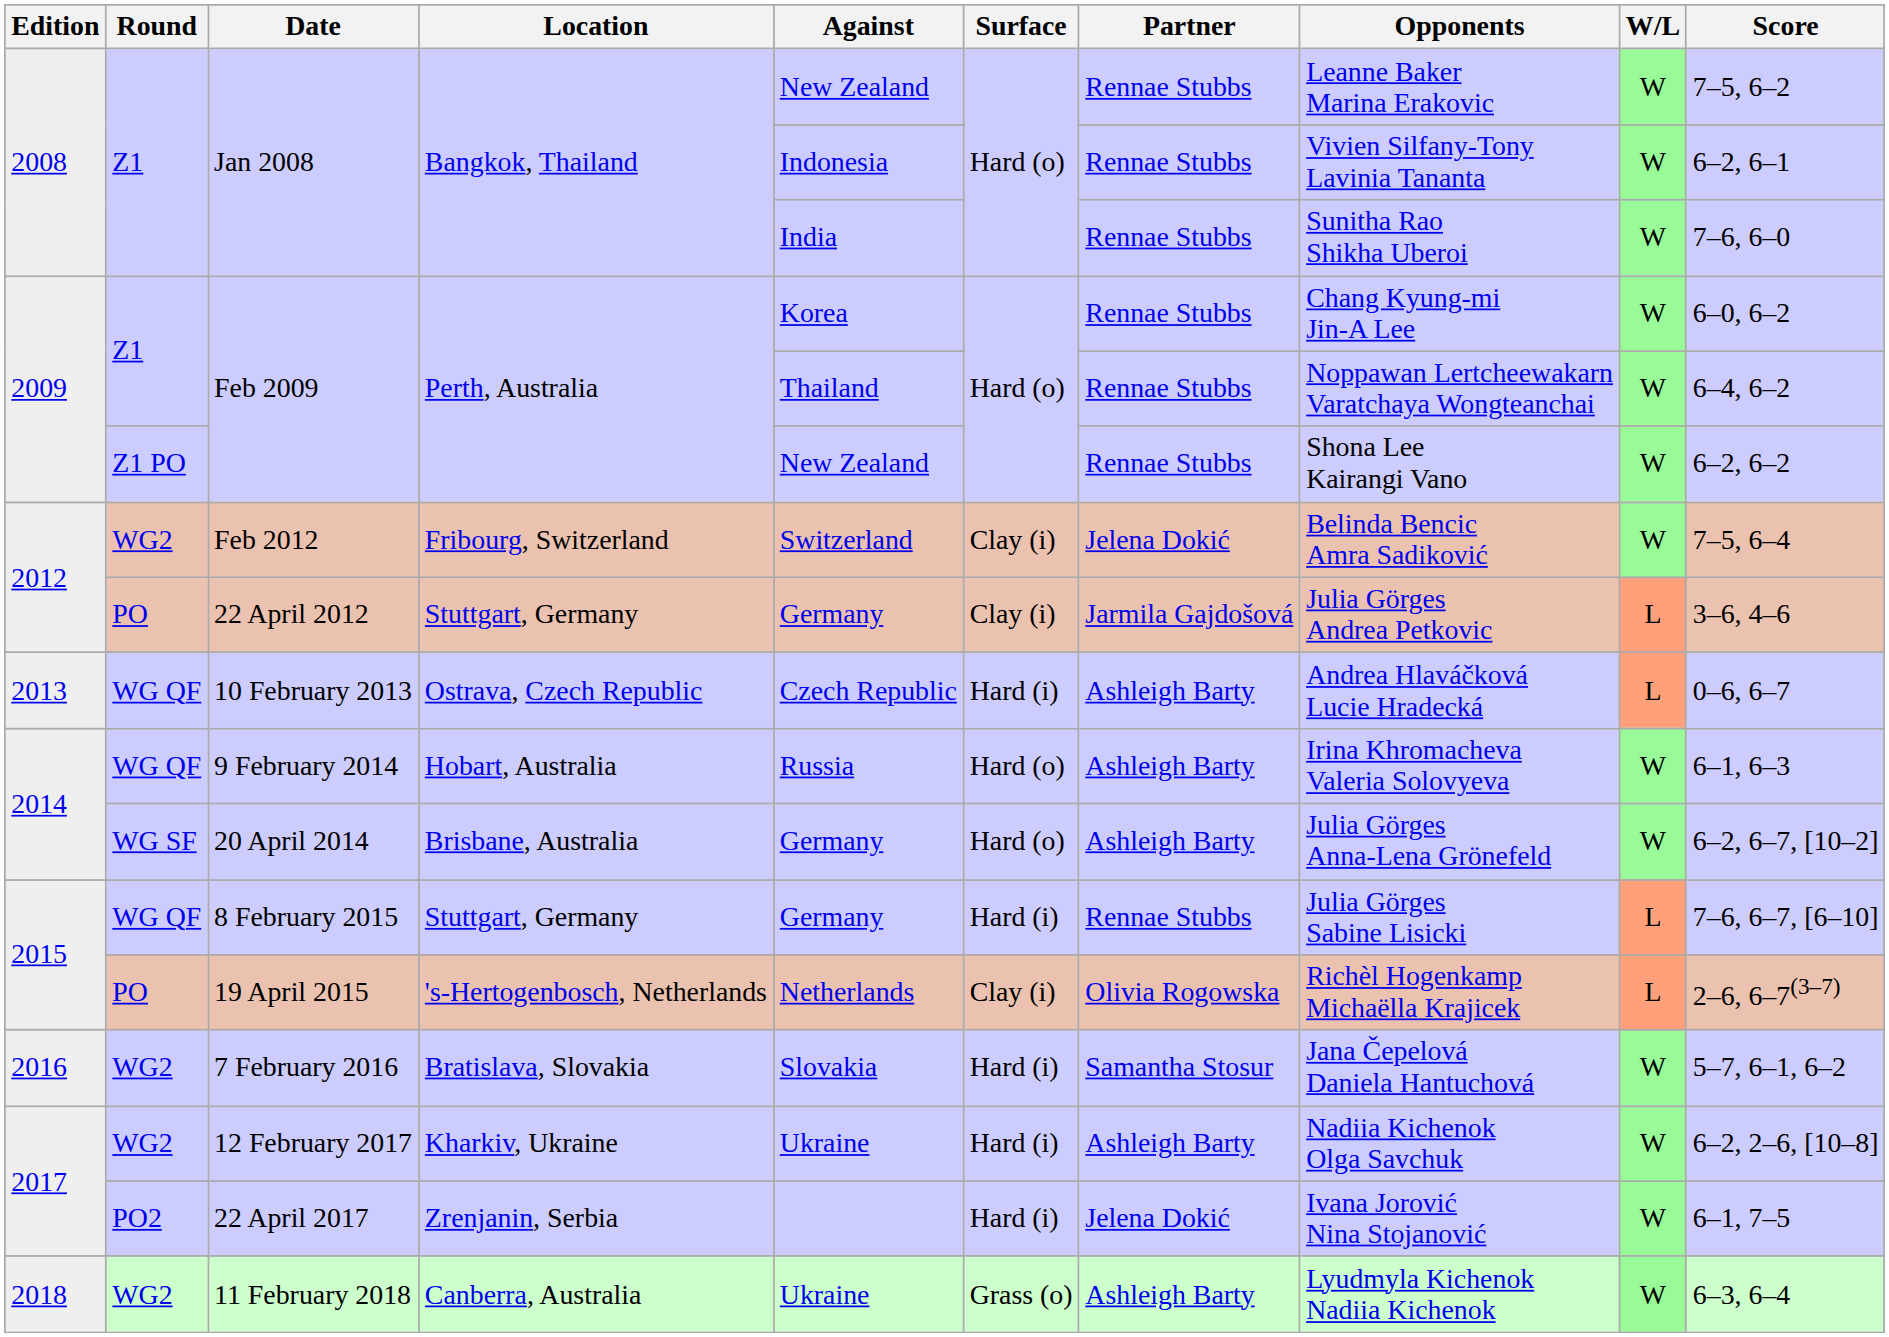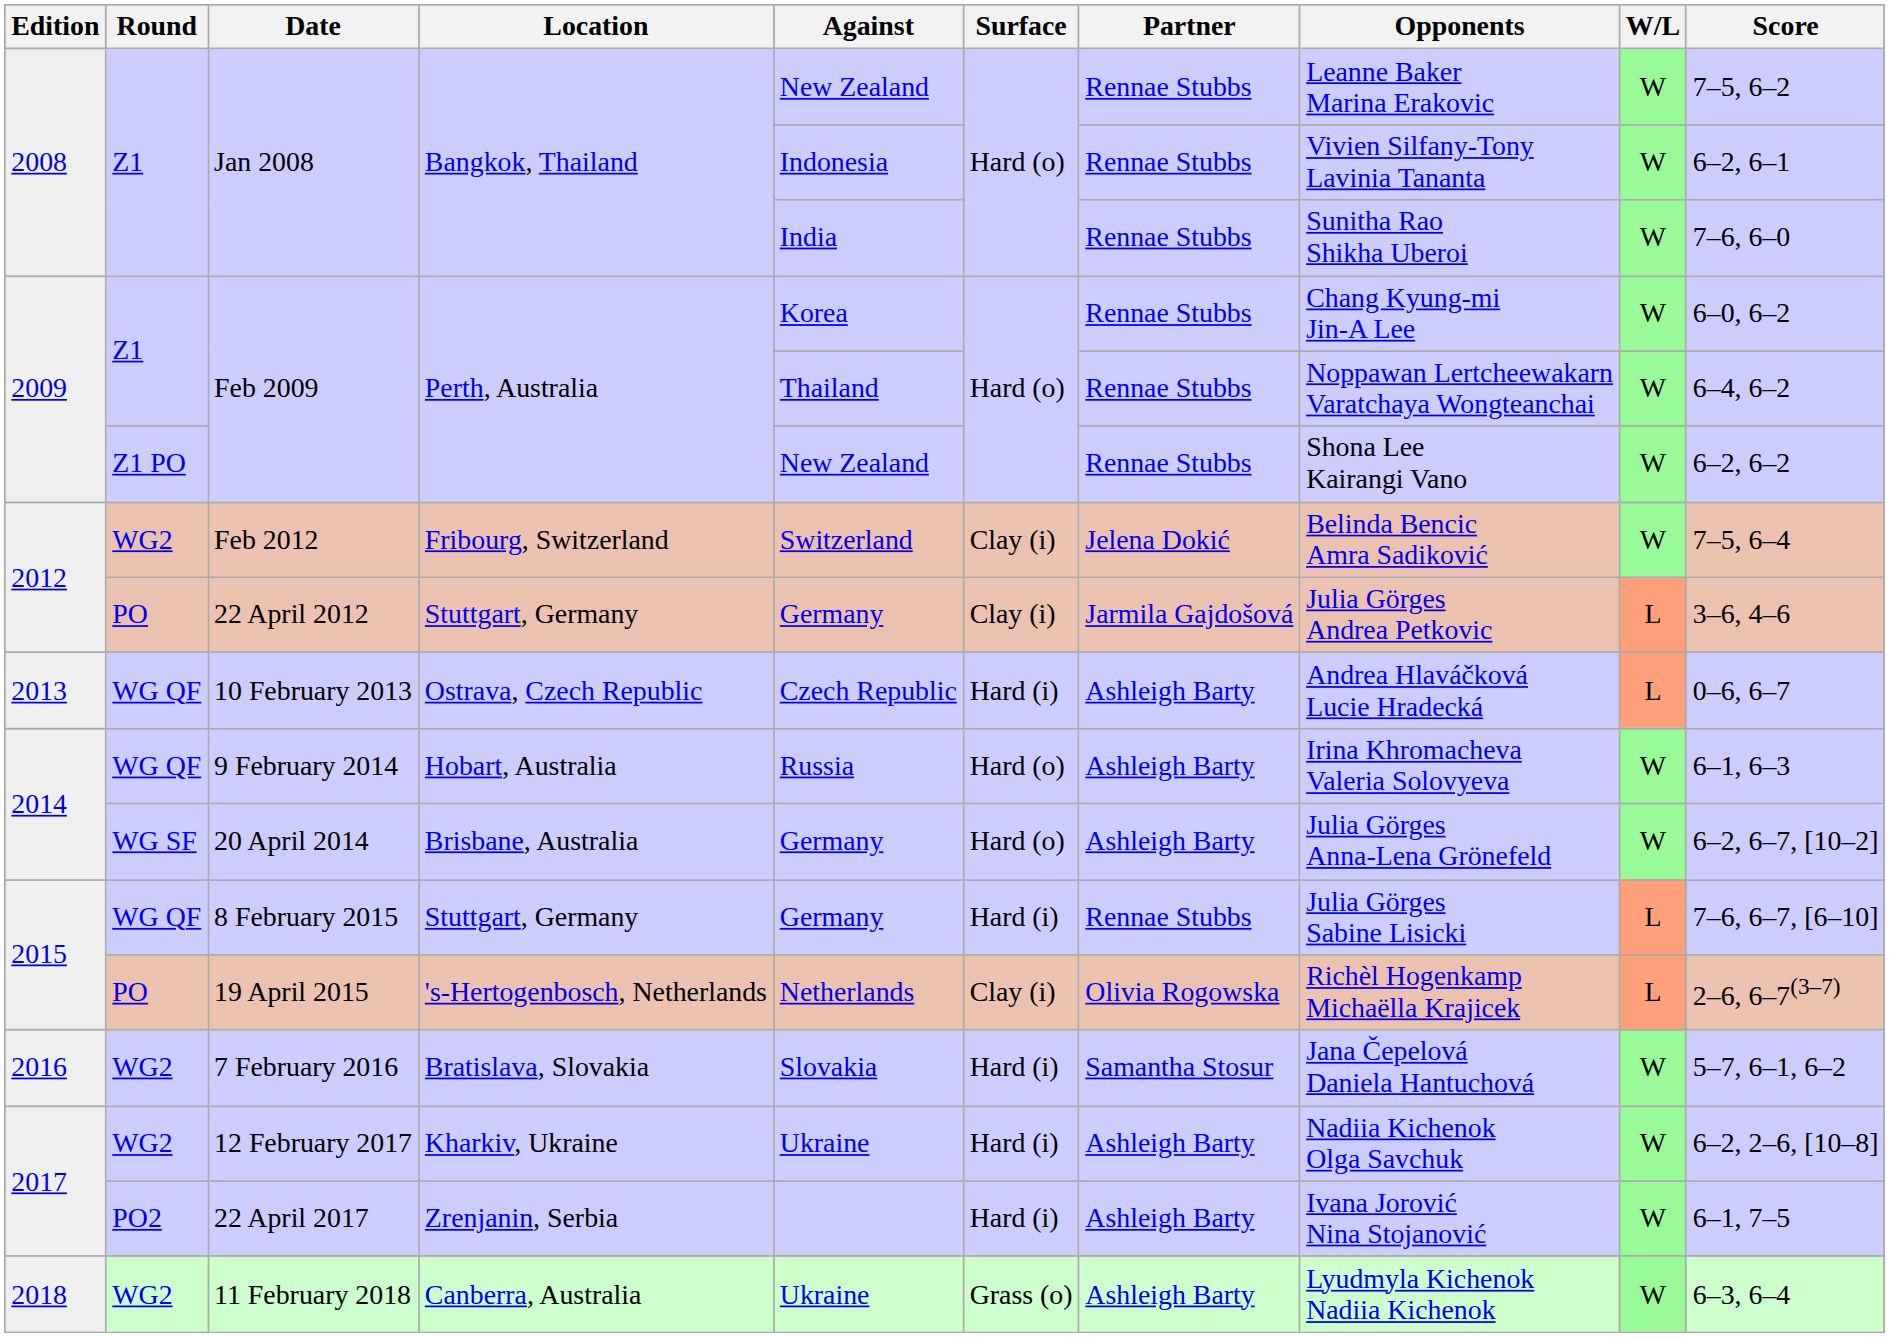22 April 2017 | Partner: Jelena Dokić -> Ashleigh Barty
